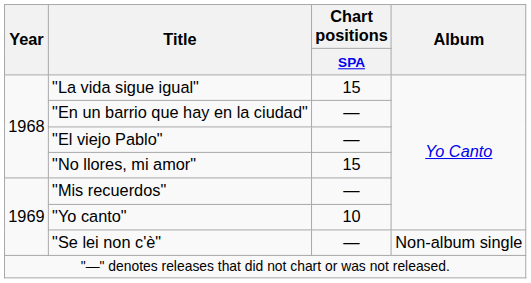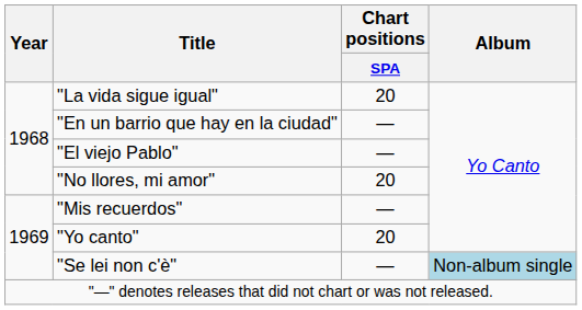"La vida sigue igual" | Chart positions / SPA: 15 -> 20
"No llores, mi amor" | Chart positions / SPA: 15 -> 20
"Yo canto" | Chart positions / SPA: 10 -> 20
"Se lei non c'è" | Album: no background -> lightblue background
